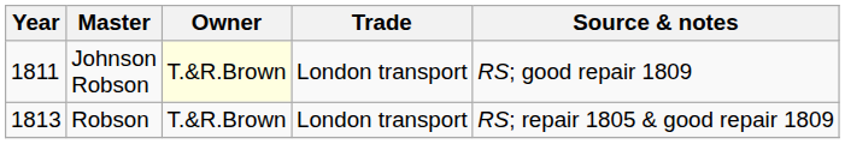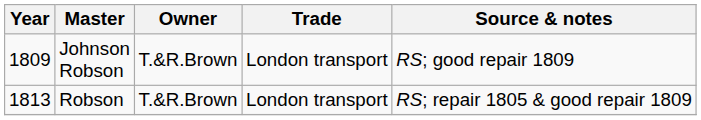Johnson Robson | Year: 1811 -> 1809
Johnson Robson | Owner: lightyellow background -> no background
